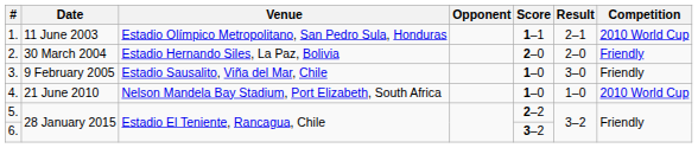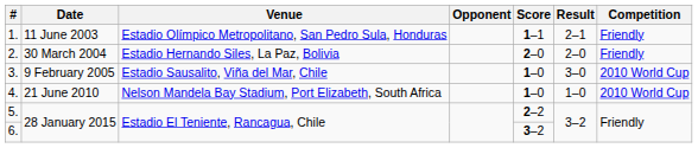1. | Competition: 2010 World Cup -> Friendly
3. | Competition: Friendly -> 2010 World Cup
